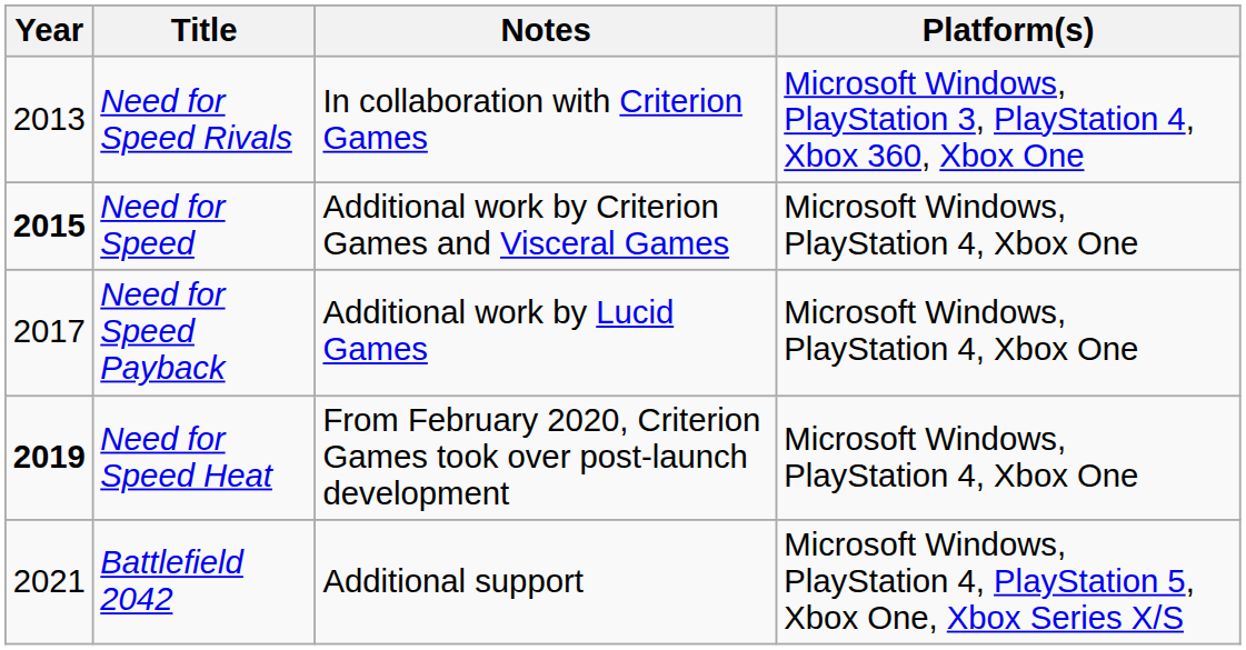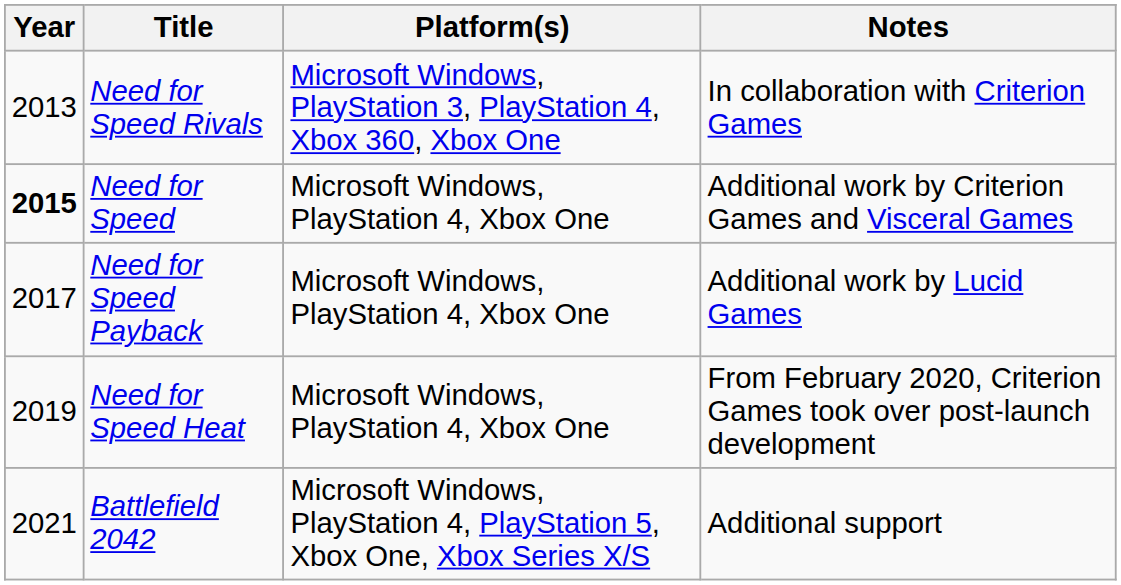columns swapped: Platform(s) <-> Notes
Need for Speed Heat | Year: bold -> normal
